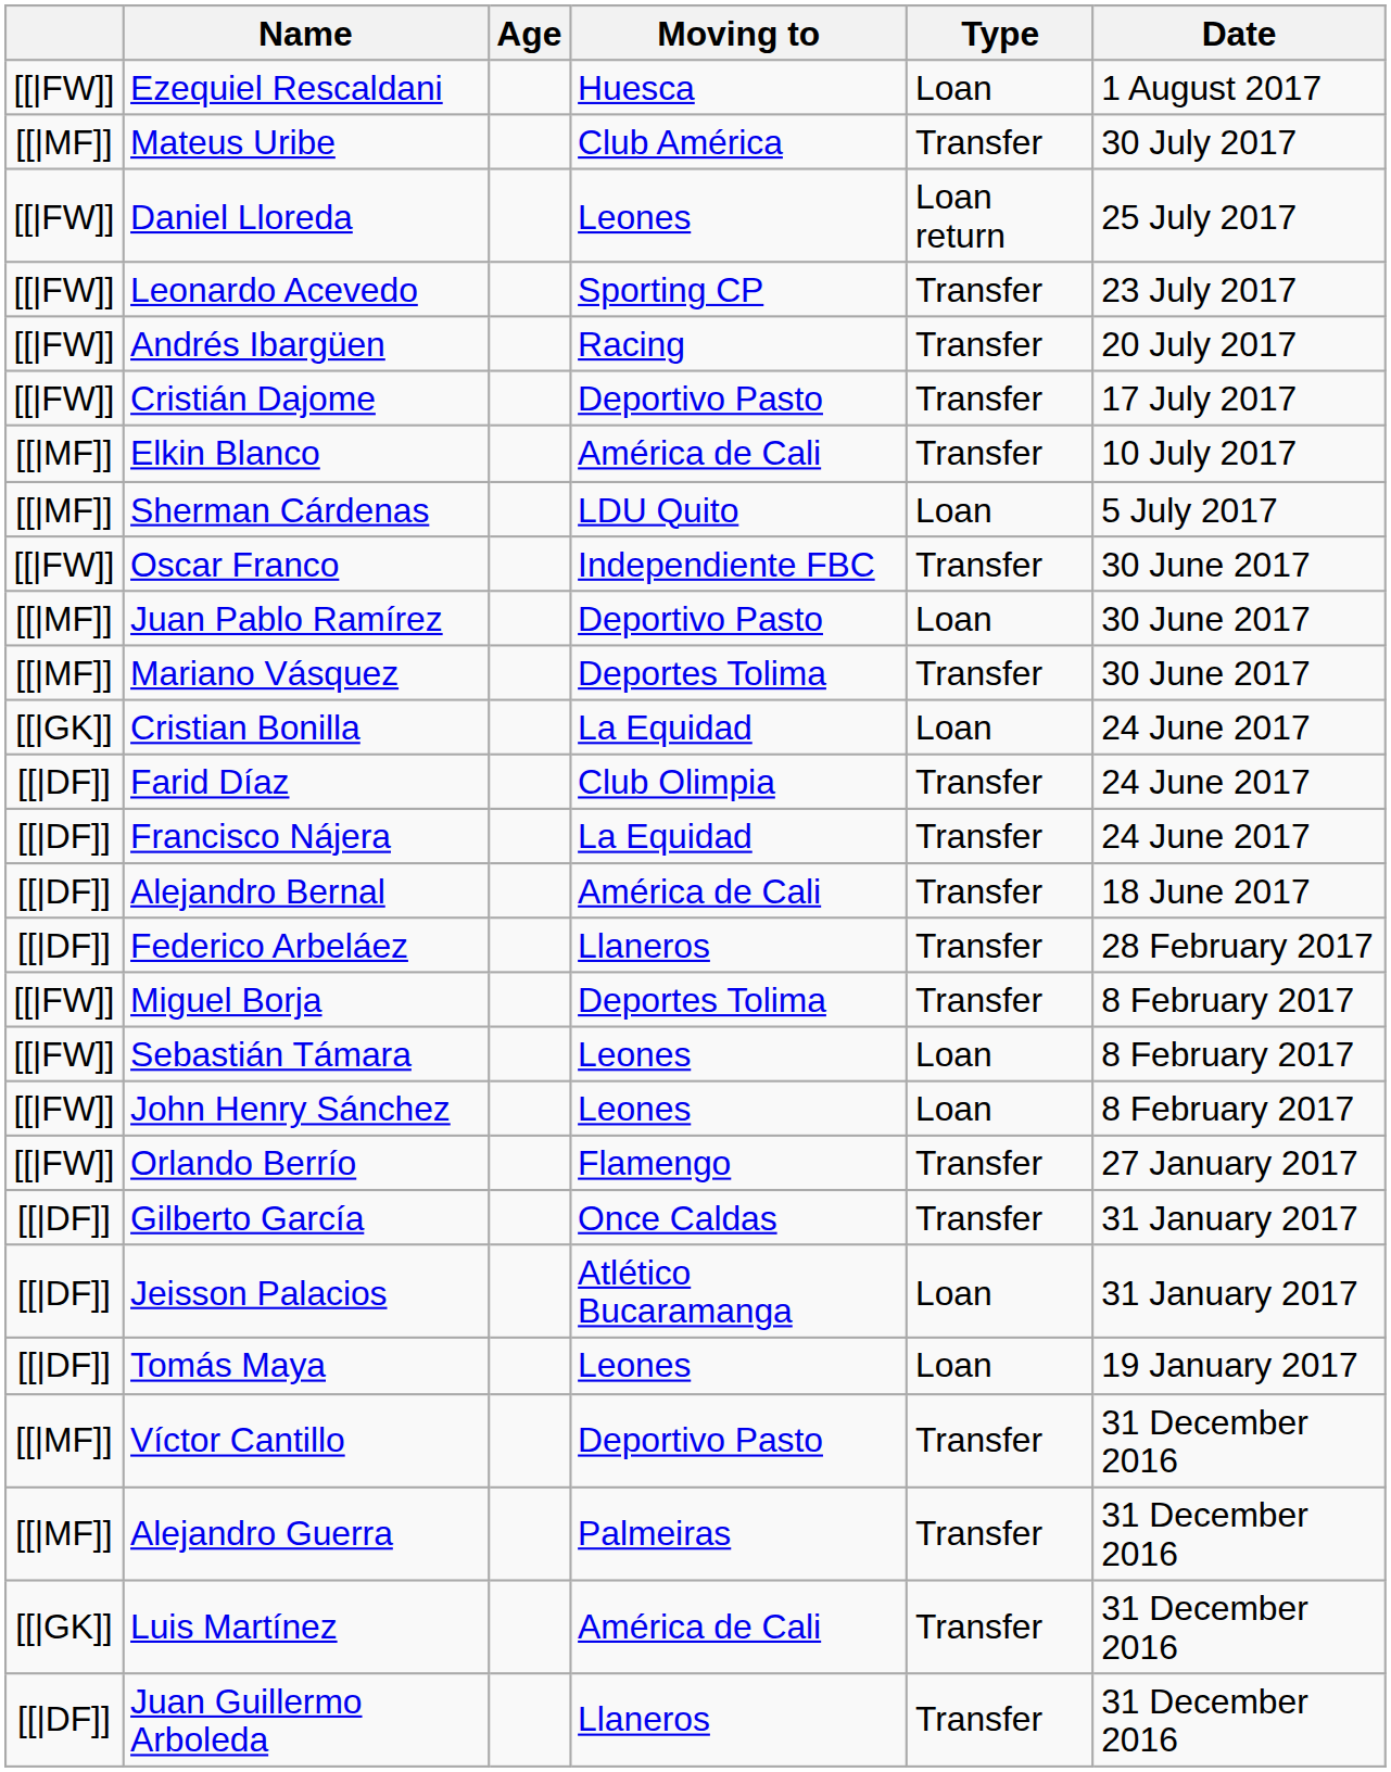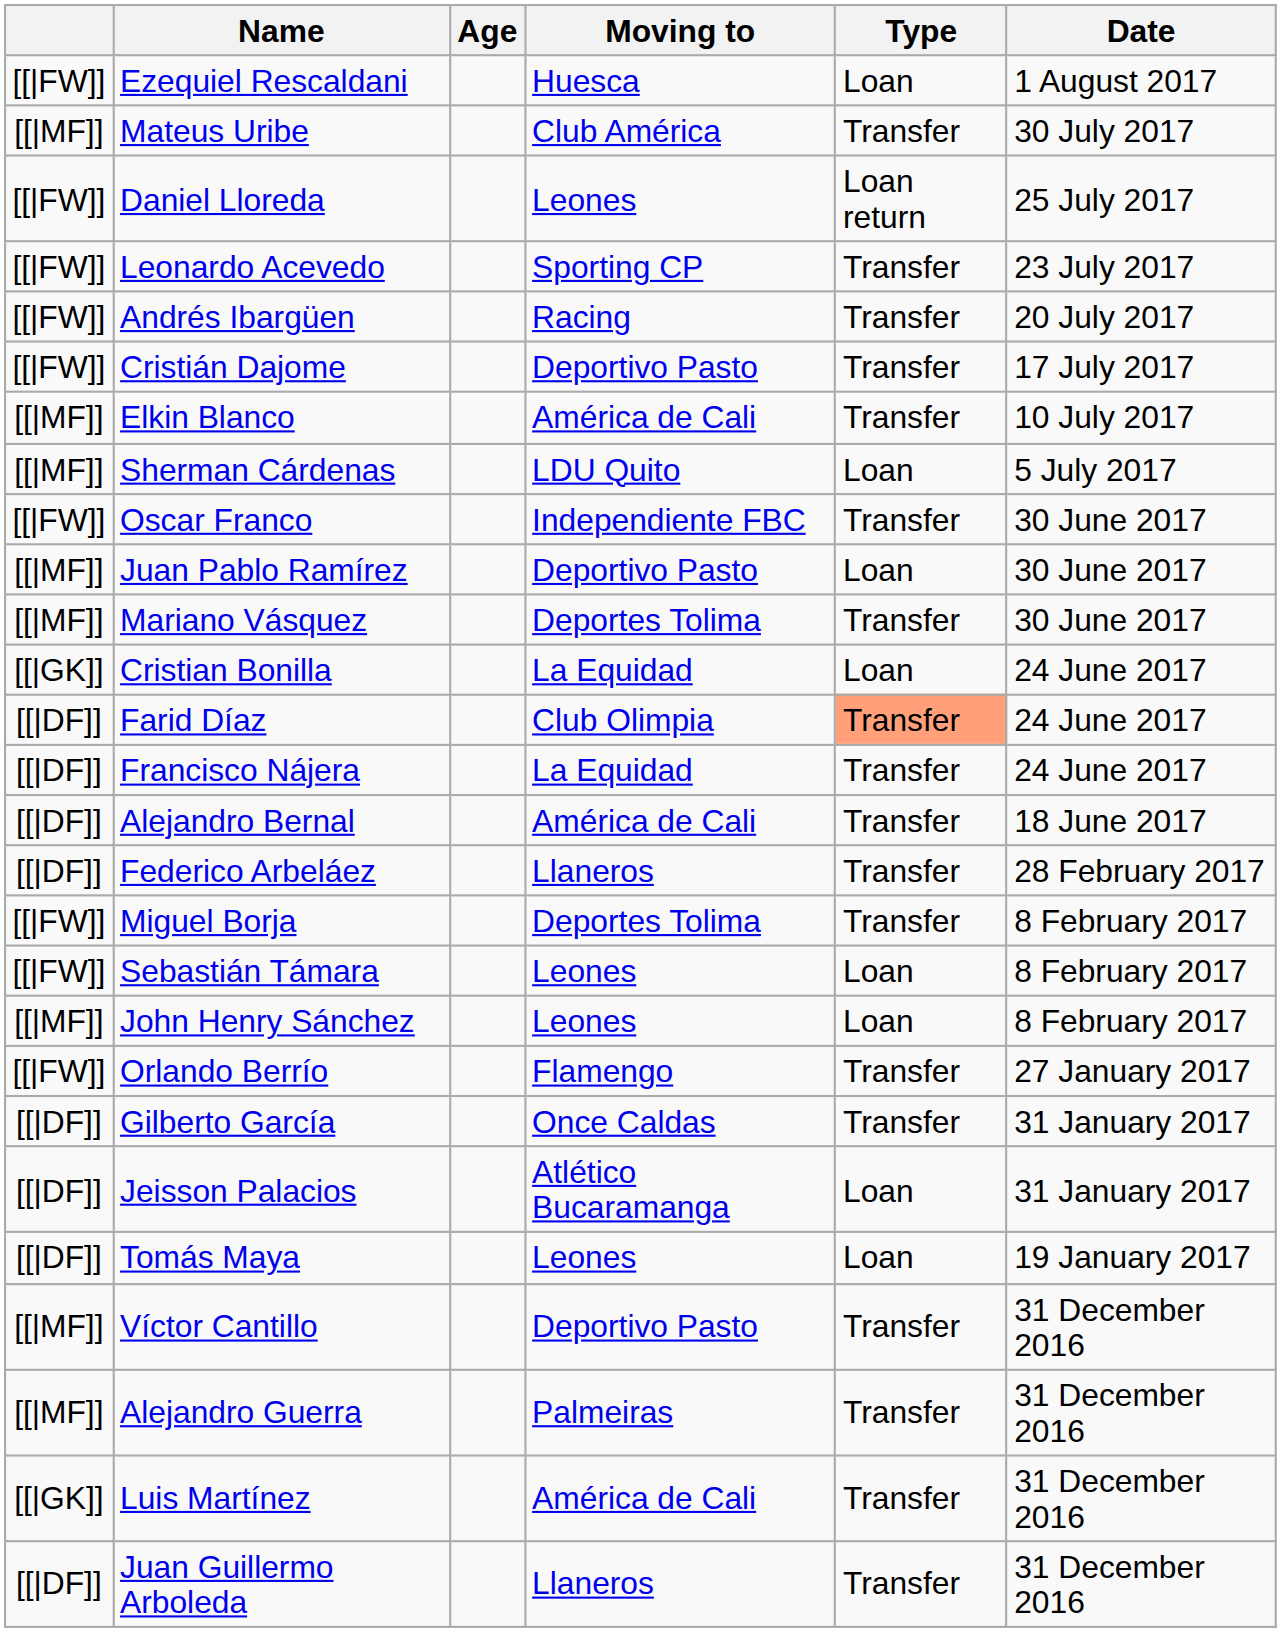Farid Díaz | Type: no background -> lightsalmon background
John Henry Sánchez | column 1: [[|FW]] -> [[|MF]]
